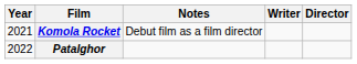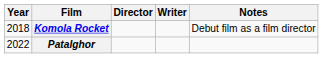columns swapped: Director <-> Notes
Komola Rocket | Year: 2021 -> 2018
